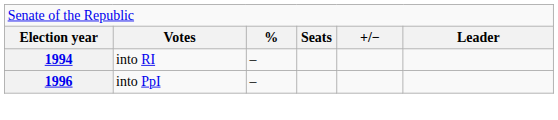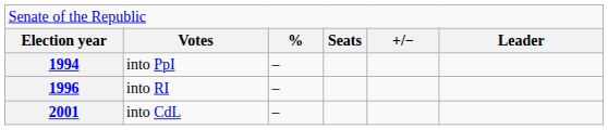1994 | column 2: into RI -> into PpI
1996 | column 2: into PpI -> into RI
+ row: 2001 | into CdL | –
